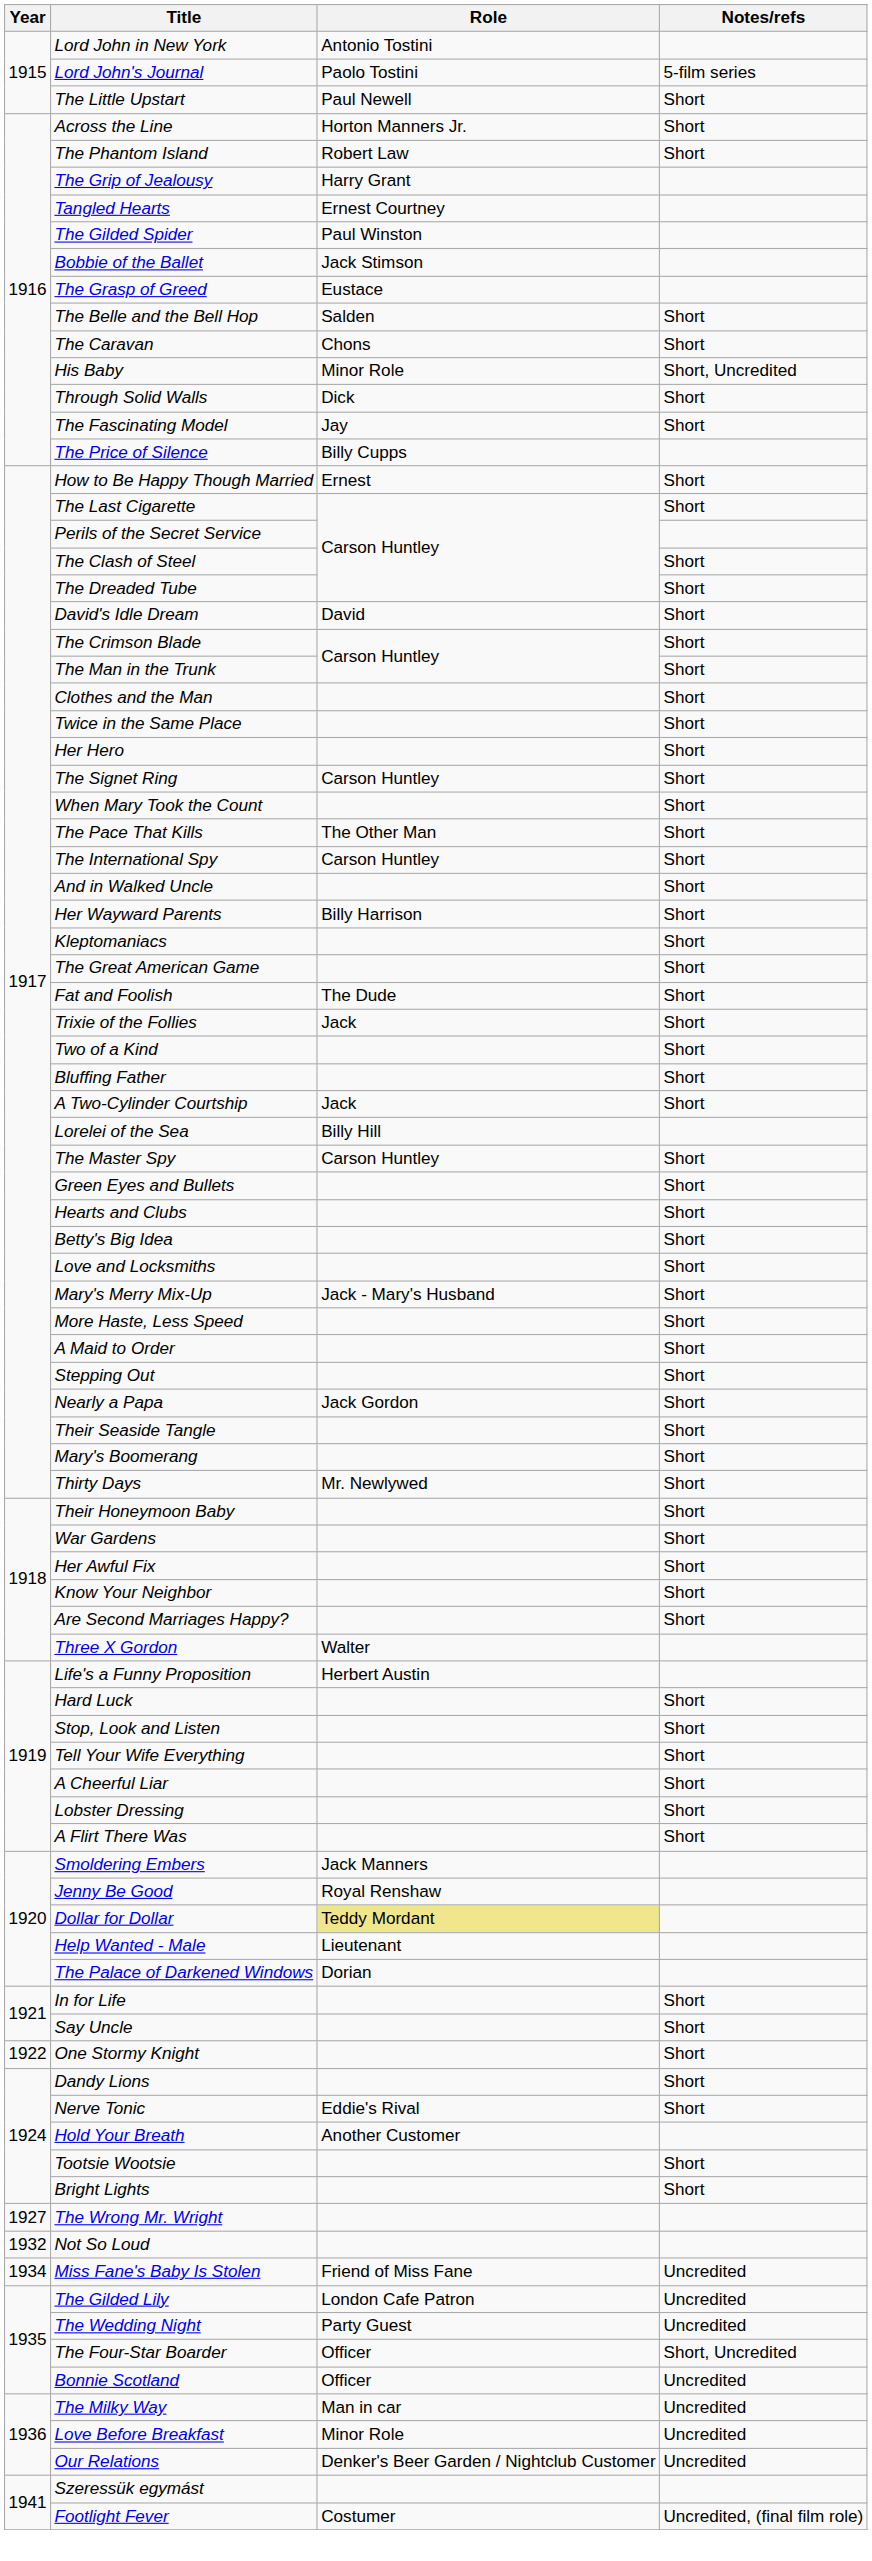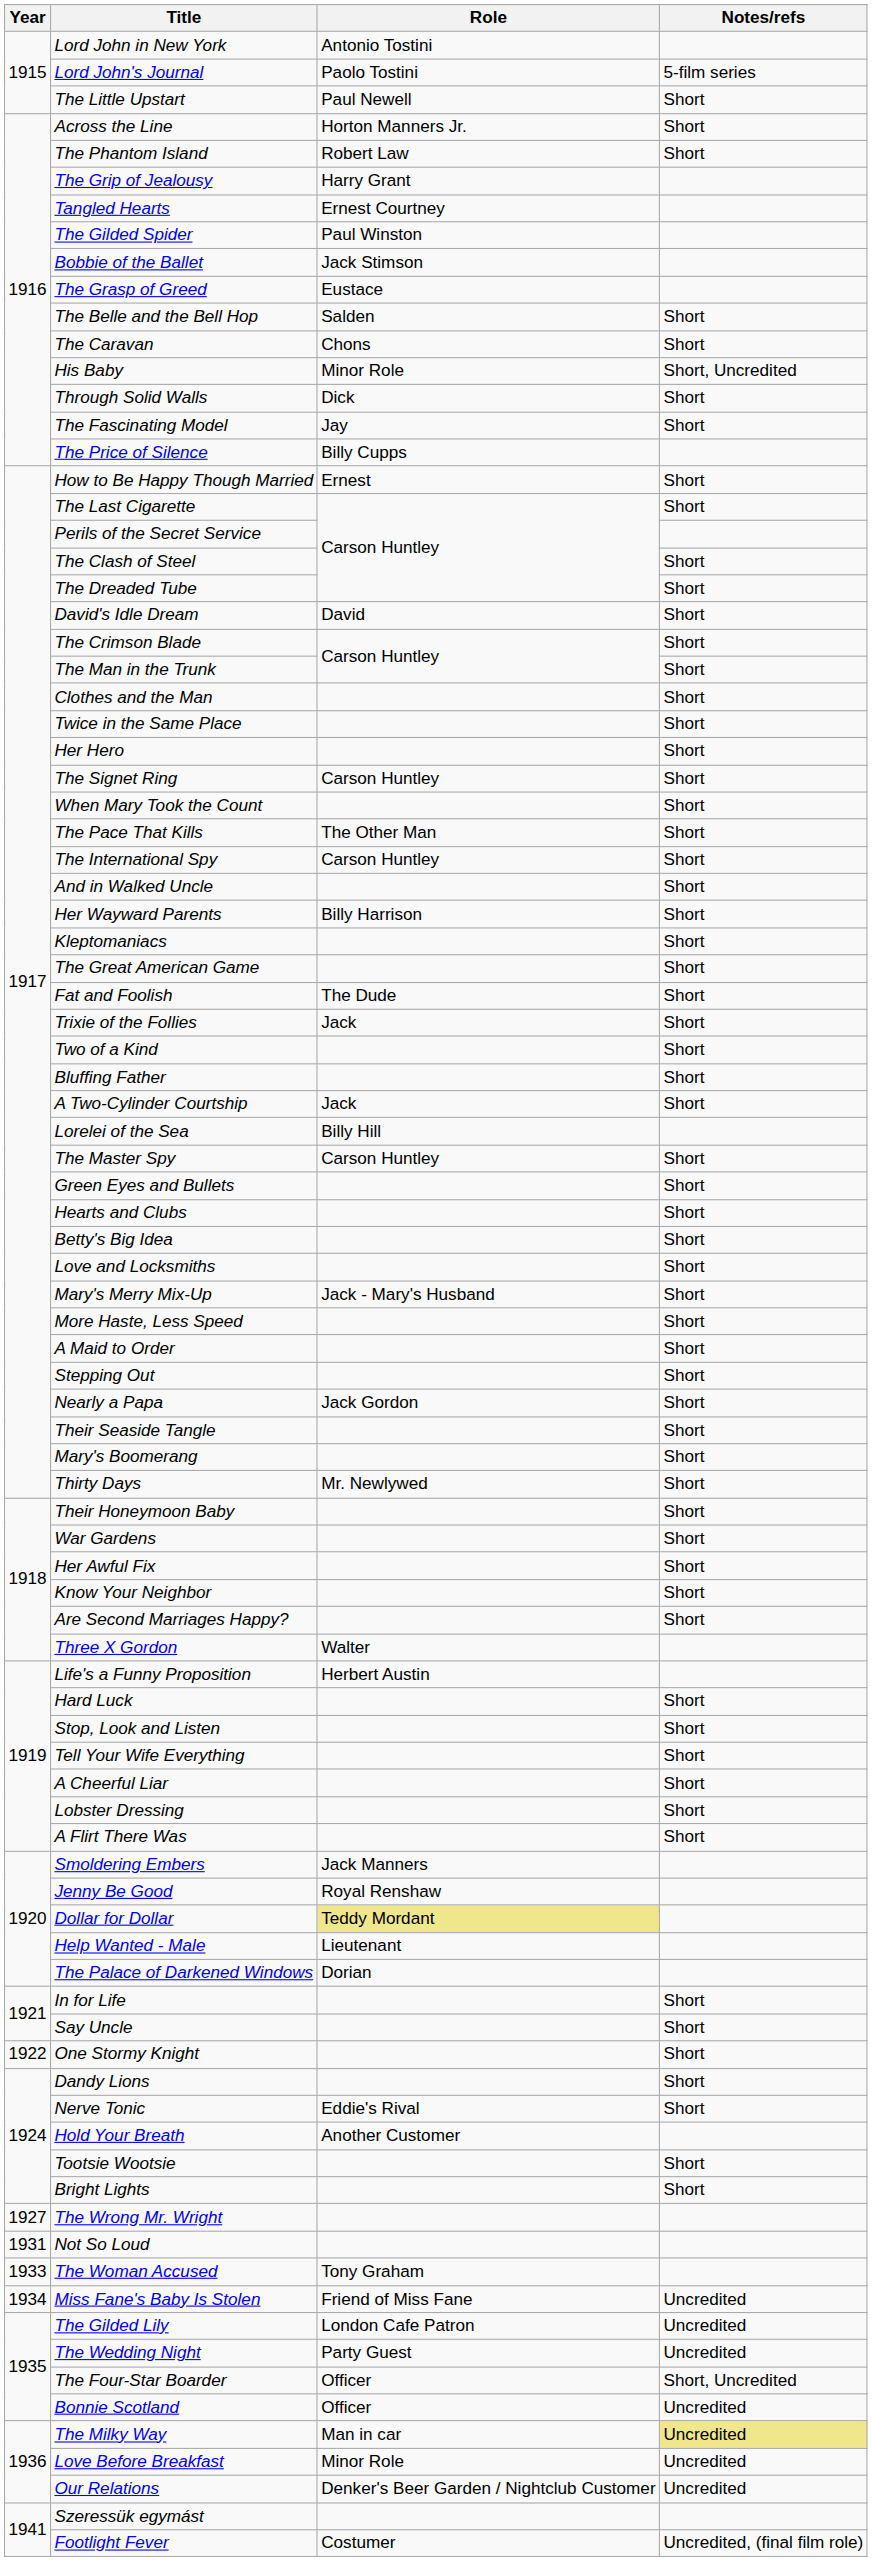Not So Loud | Year: 1932 -> 1931
+ row: 1933 | The Woman Accused | Tony Graham
The Milky Way | Notes/refs: no background -> khaki background
